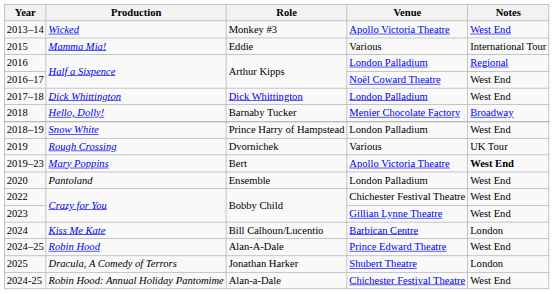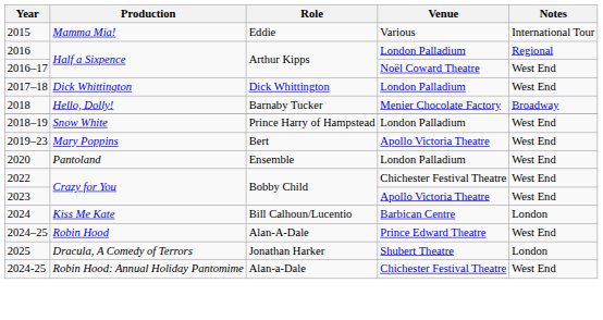- row: 2013–14 | Wicked | Monkey #3 | Apollo Victoria Theatre | West End
- row: 2019 | Rough Crossing | Dvornichek | Various | UK Tour
2019–23 | Notes: bold -> normal
2023 | Venue: Gillian Lynne Theatre -> Apollo Victoria Theatre
